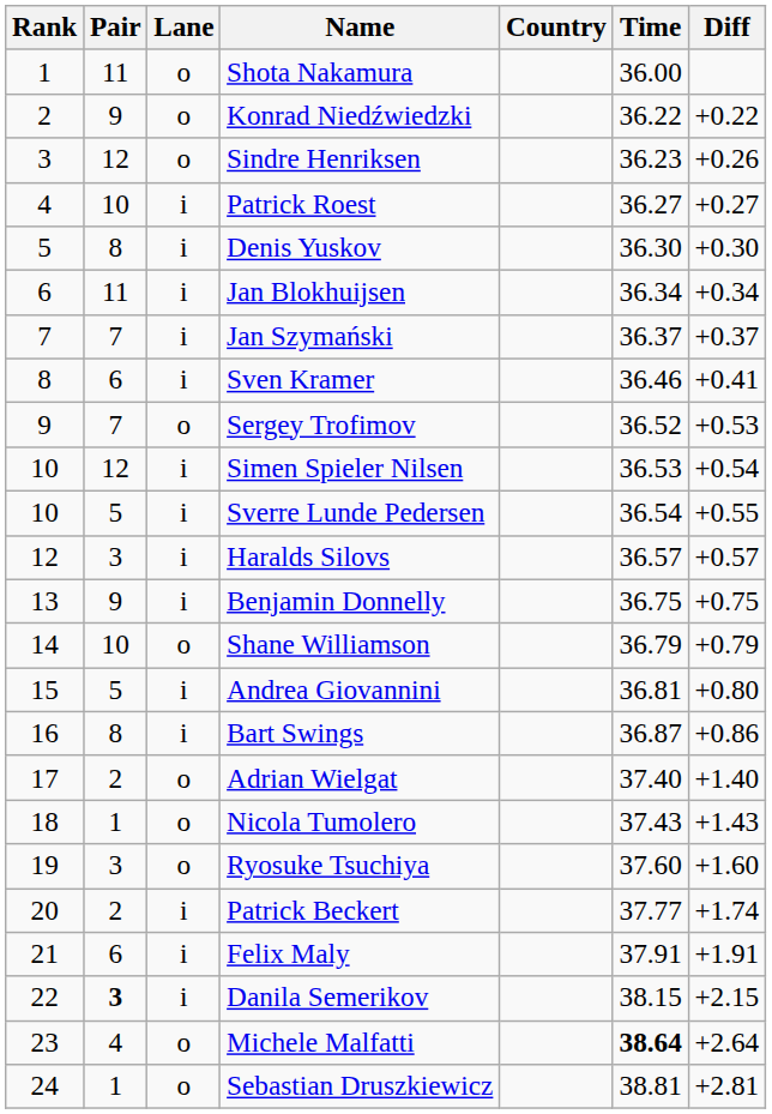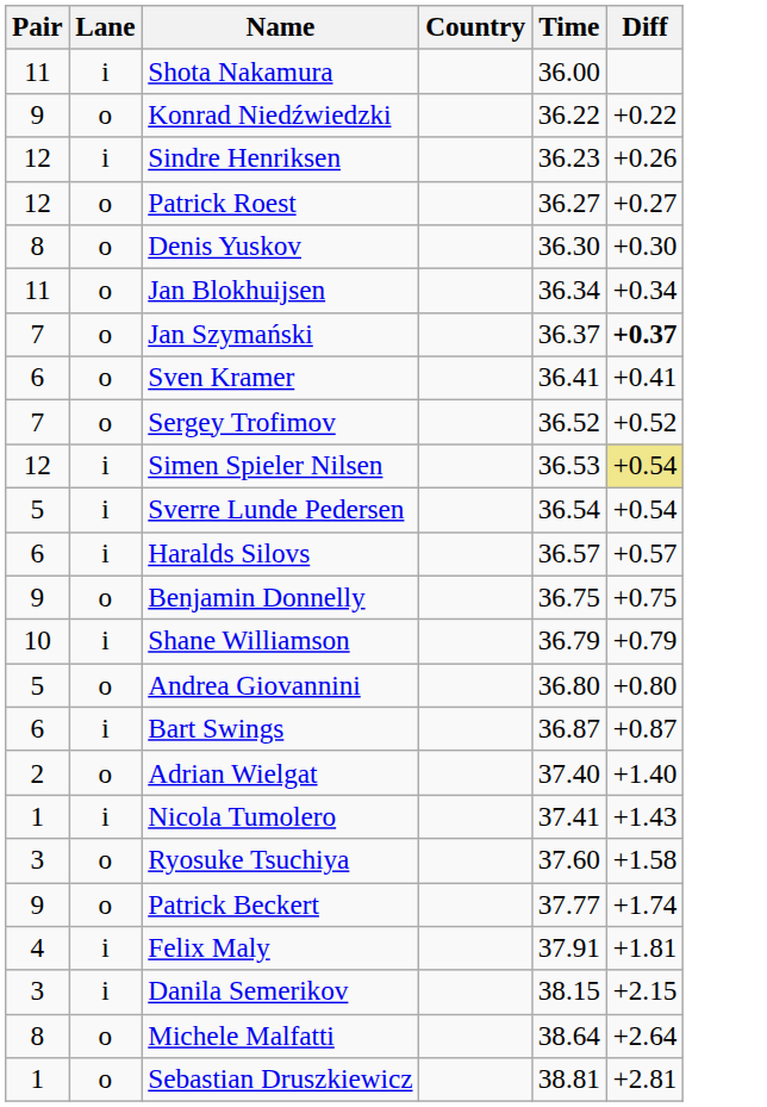- column: Rank | 1 | 2 | 3 | 4 | 5 | 6 | 7 | 8 | 9 | 10 | 10 | 12 | 13 | 14 | 15 | 16 | 17 | 18 | 19 | 20 | 21 | 22 | 23 | 24
Shota Nakamura | Lane: o -> i
Sindre Henriksen | Lane: o -> i
Patrick Roest | Pair: 10 -> 12
Patrick Roest | Lane: i -> o
Denis Yuskov | Lane: i -> o
Jan Blokhuijsen | Lane: i -> o
Jan Szymański | Lane: i -> o
Jan Szymański | Diff: normal -> bold
Sven Kramer | Lane: i -> o
Sven Kramer | Time: 36.46 -> 36.41
Sergey Trofimov | Diff: +0.53 -> +0.52
Simen Spieler Nilsen | Diff: no background -> khaki background
Sverre Lunde Pedersen | Diff: +0.55 -> +0.54
Haralds Silovs | Pair: 3 -> 6
Benjamin Donnelly | Lane: i -> o
Shane Williamson | Lane: o -> i
Andrea Giovannini | Lane: i -> o
Andrea Giovannini | Time: 36.81 -> 36.80
Bart Swings | Pair: 8 -> 6
Bart Swings | Diff: +0.86 -> +0.87
Nicola Tumolero | Lane: o -> i
Nicola Tumolero | Time: 37.43 -> 37.41
Ryosuke Tsuchiya | Diff: +1.60 -> +1.58
Patrick Beckert | Pair: 2 -> 9
Patrick Beckert | Lane: i -> o
Felix Maly | Pair: 6 -> 4
Felix Maly | Diff: +1.91 -> +1.81
Danila Semerikov | Pair: bold -> normal
Michele Malfatti | Pair: 4 -> 8
Michele Malfatti | Time: bold -> normal
